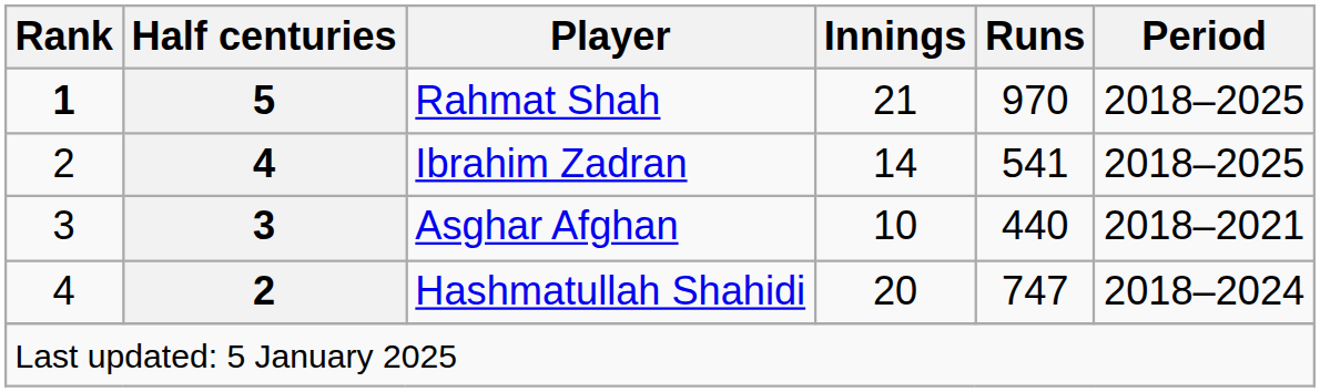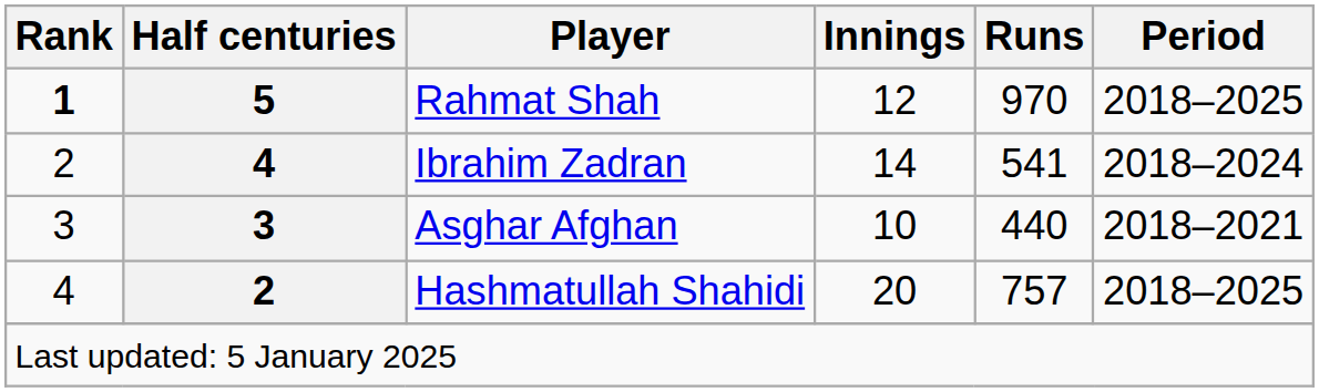Rahmat Shah | Innings: 21 -> 12
Ibrahim Zadran | Period: 2018–2025 -> 2018–2024
Hashmatullah Shahidi | Runs: 747 -> 757
Hashmatullah Shahidi | Period: 2018–2024 -> 2018–2025
